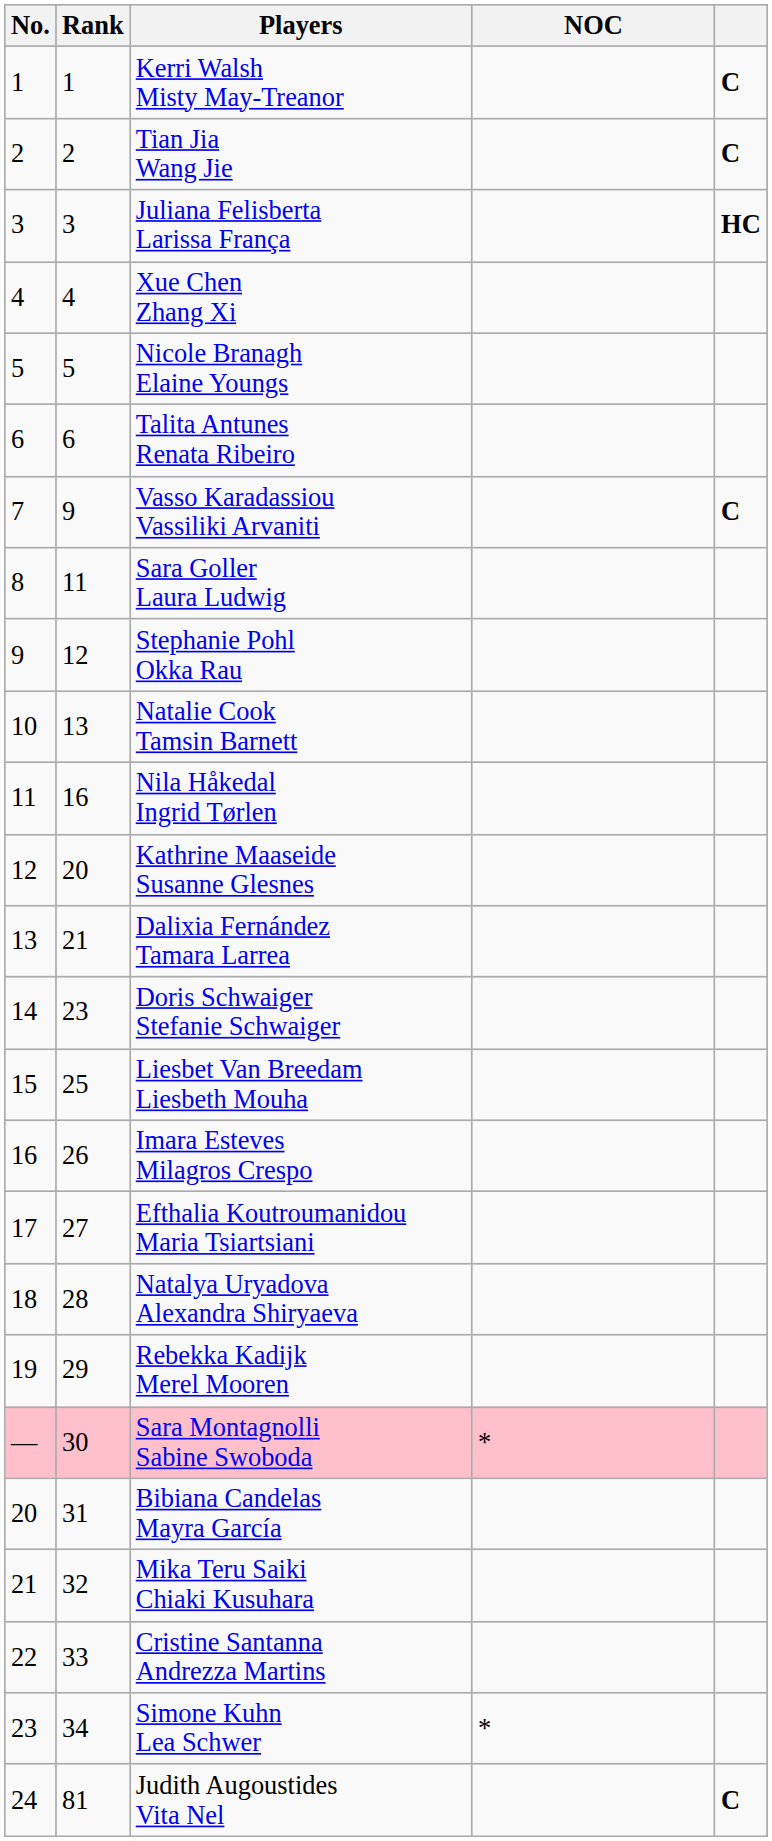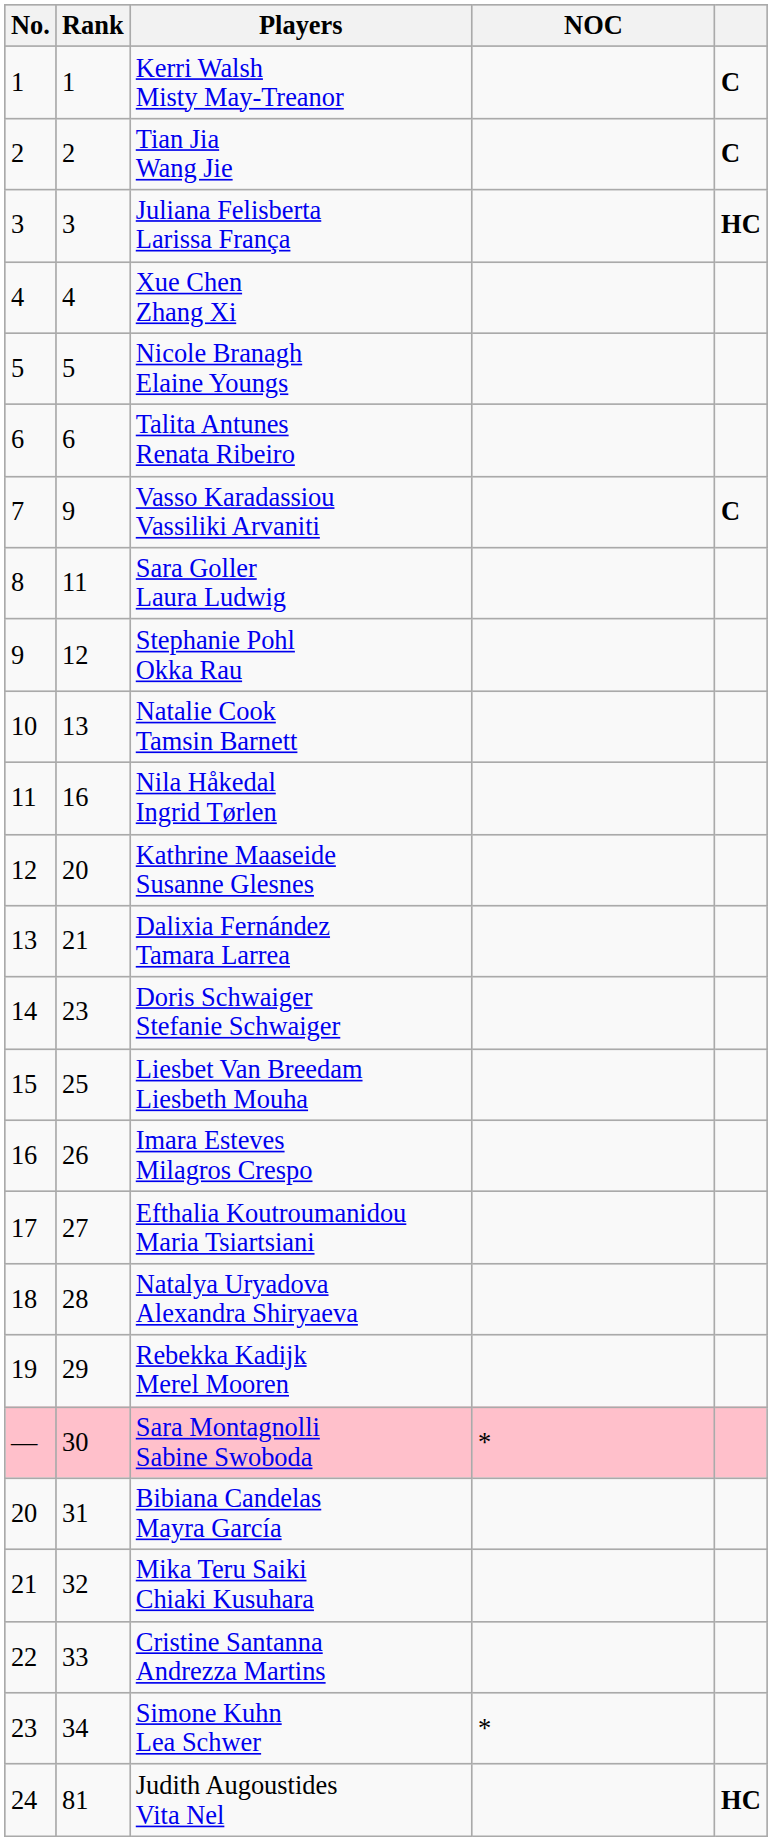Judith Augoustides Vita Nel | column 5: C -> HC
